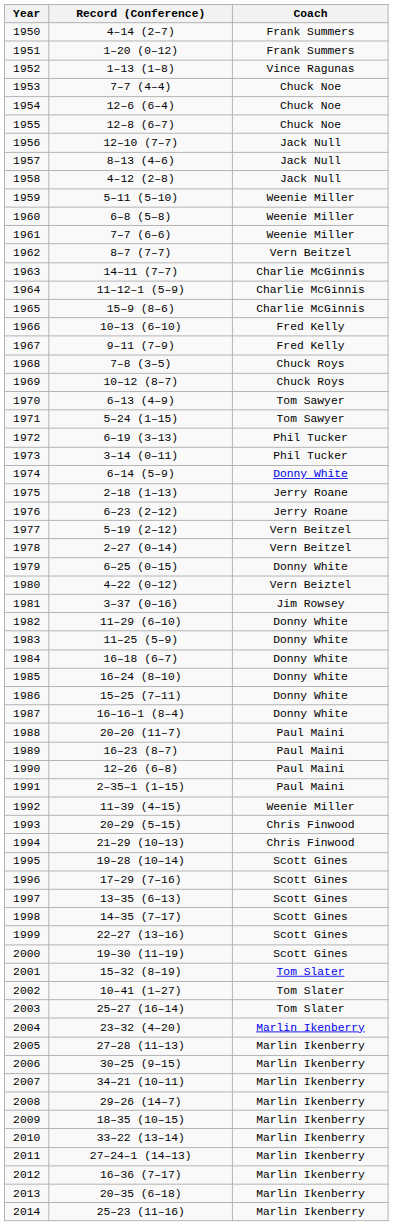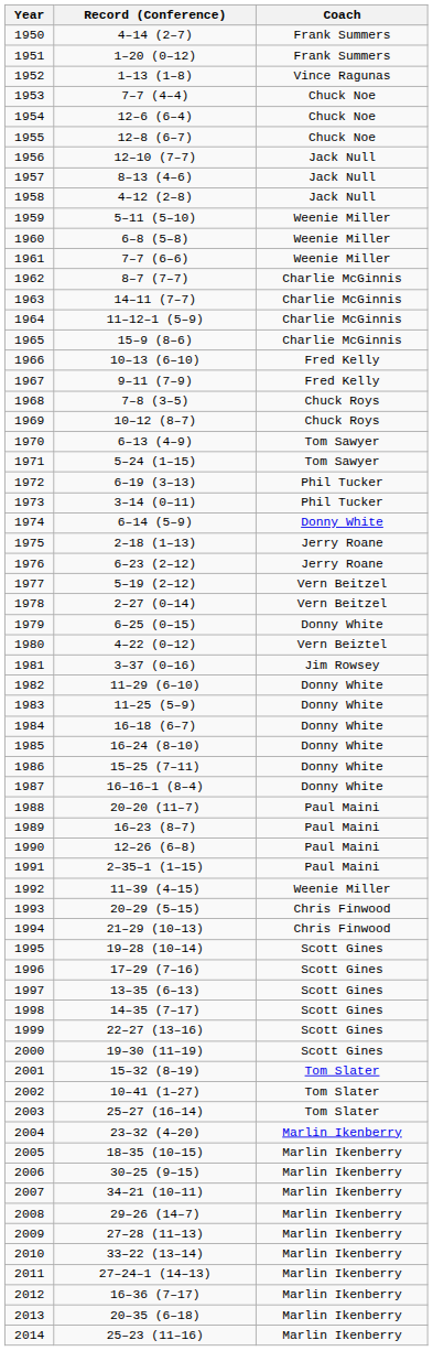1962 | Coach: Vern Beitzel -> Charlie McGinnis
2005 | Record (Conference): 27–28 (11–13) -> 18–35 (10–15)
2009 | Record (Conference): 18–35 (10–15) -> 27–28 (11–13)
